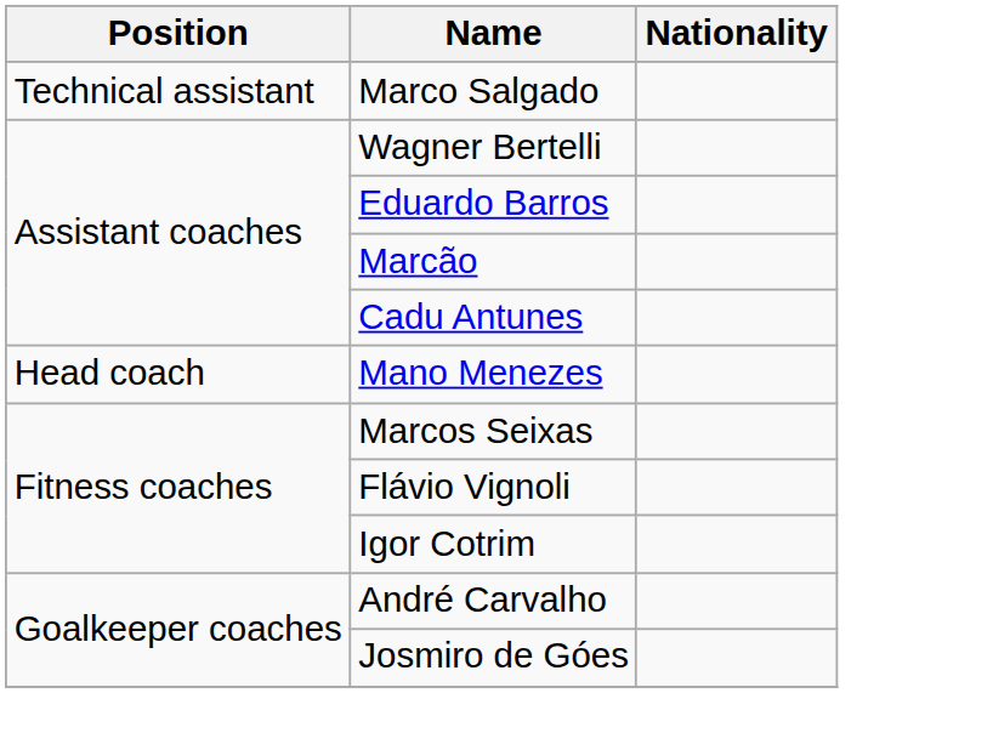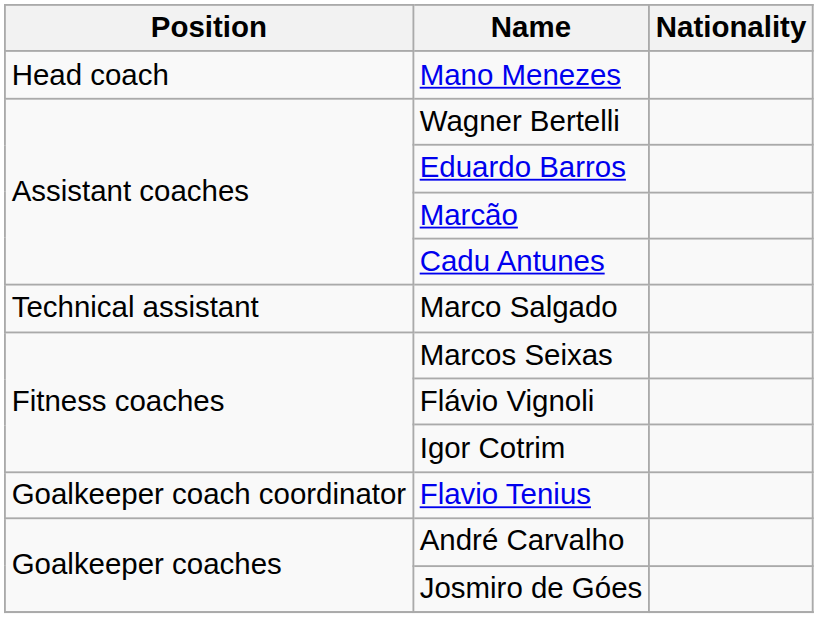rows swapped: Mano Menezes <-> Marco Salgado
+ row: Goalkeeper coach coordinator | Flavio Tenius
